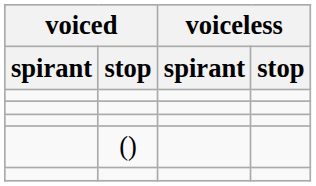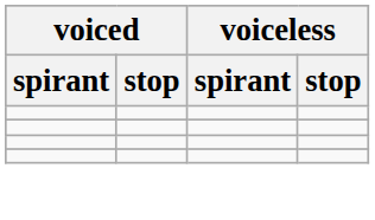- row: ()
